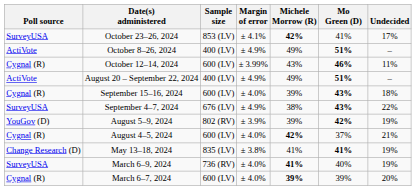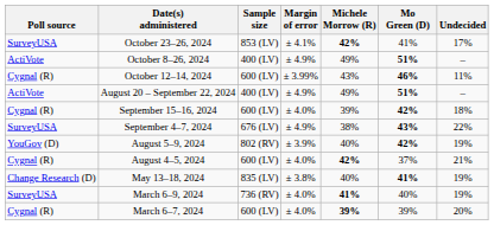September 15–16, 2024 | Mo Green (D): 43% -> 42%
August 5–9, 2024 | Michele Morrow (R): 39% -> 40%
May 13–18, 2024 | Michele Morrow (R): 41% -> 40%
